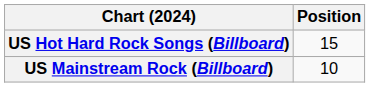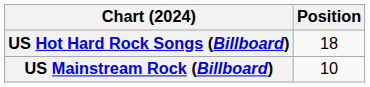US Hot Hard Rock Songs (Billboard) | Position: 15 -> 18
